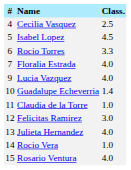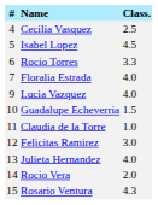Guadalupe Echeverria | Class.: 1.4 -> 1.5
Rocio Vera | Class.: 1.0 -> 2.0
Rosario Ventura | Class.: 4.0 -> 4.3
